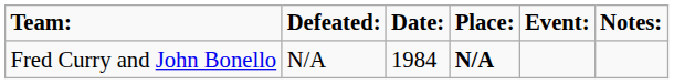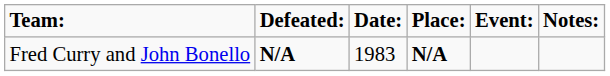Fred Curry and John Bonello | Defeated:: normal -> bold
Fred Curry and John Bonello | Date:: 1984 -> 1983
